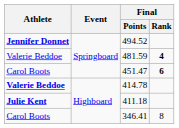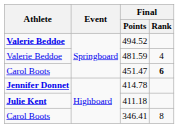494.52 | Athlete: Jennifer Donnet -> Valerie Beddoe
481.59 | Final / Rank: bold -> normal
414.78 | Athlete: Valerie Beddoe -> Jennifer Donnet
